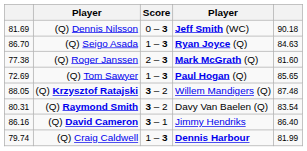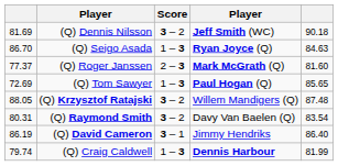(Q) Dennis Nilsson | Score: 0 – 3 -> 3 – 2
(Q) Roger Janssen | column 1: 77.38 -> 77.37
(Q) David Cameron | column 1: 86.16 -> 86.19
